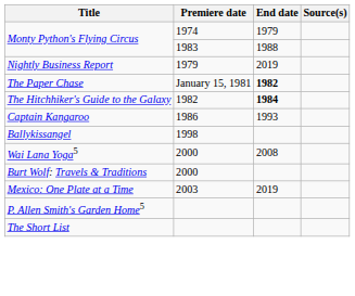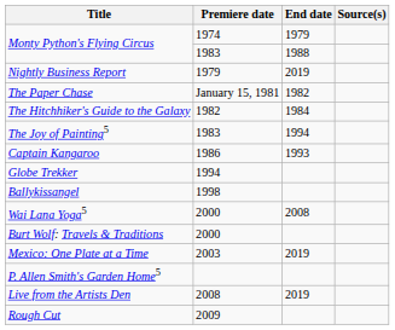The Paper Chase | End date: bold -> normal
The Hitchhiker's Guide to the Galaxy | End date: bold -> normal
+ row: The Joy of Painting5 | 1983 | 1994
+ row: Globe Trekker | 1994
+ row: Live from the Artists Den | 2008 | 2019
+ row: Rough Cut | 2009
- row: The Short List
